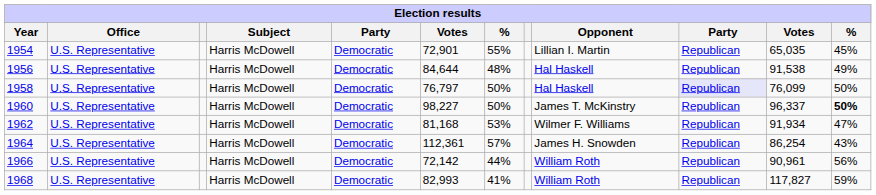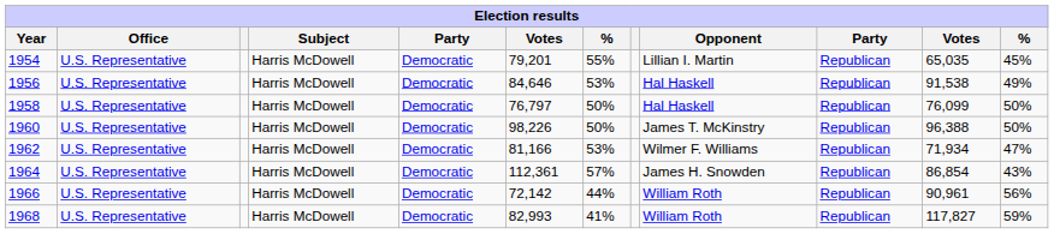1954 | column 6: 72,901 -> 79,201
1956 | column 6: 84,644 -> 84,646
1956 | column 7: 48% -> 53%
1958 | column 10: lavender background -> no background
1960 | column 6: 98,227 -> 98,226
1960 | column 11: 96,337 -> 96,388
1960 | column 12: bold -> normal
1962 | column 6: 81,168 -> 81,166
1962 | column 11: 91,934 -> 71,934
1964 | column 11: 86,254 -> 86,854
